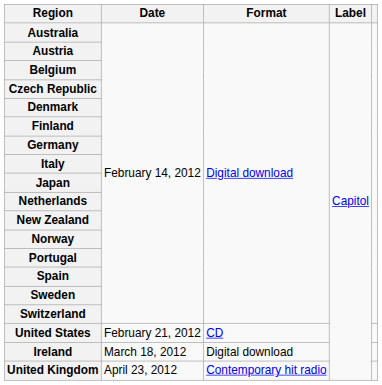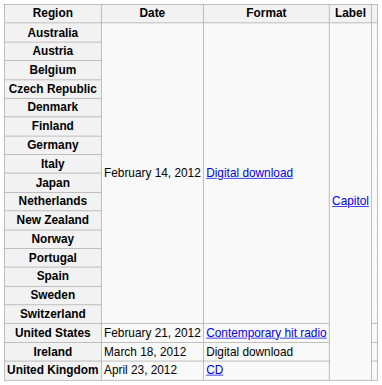United States | Format: CD -> Contemporary hit radio
United Kingdom / April 23, 2012 | Format: Contemporary hit radio -> CD
